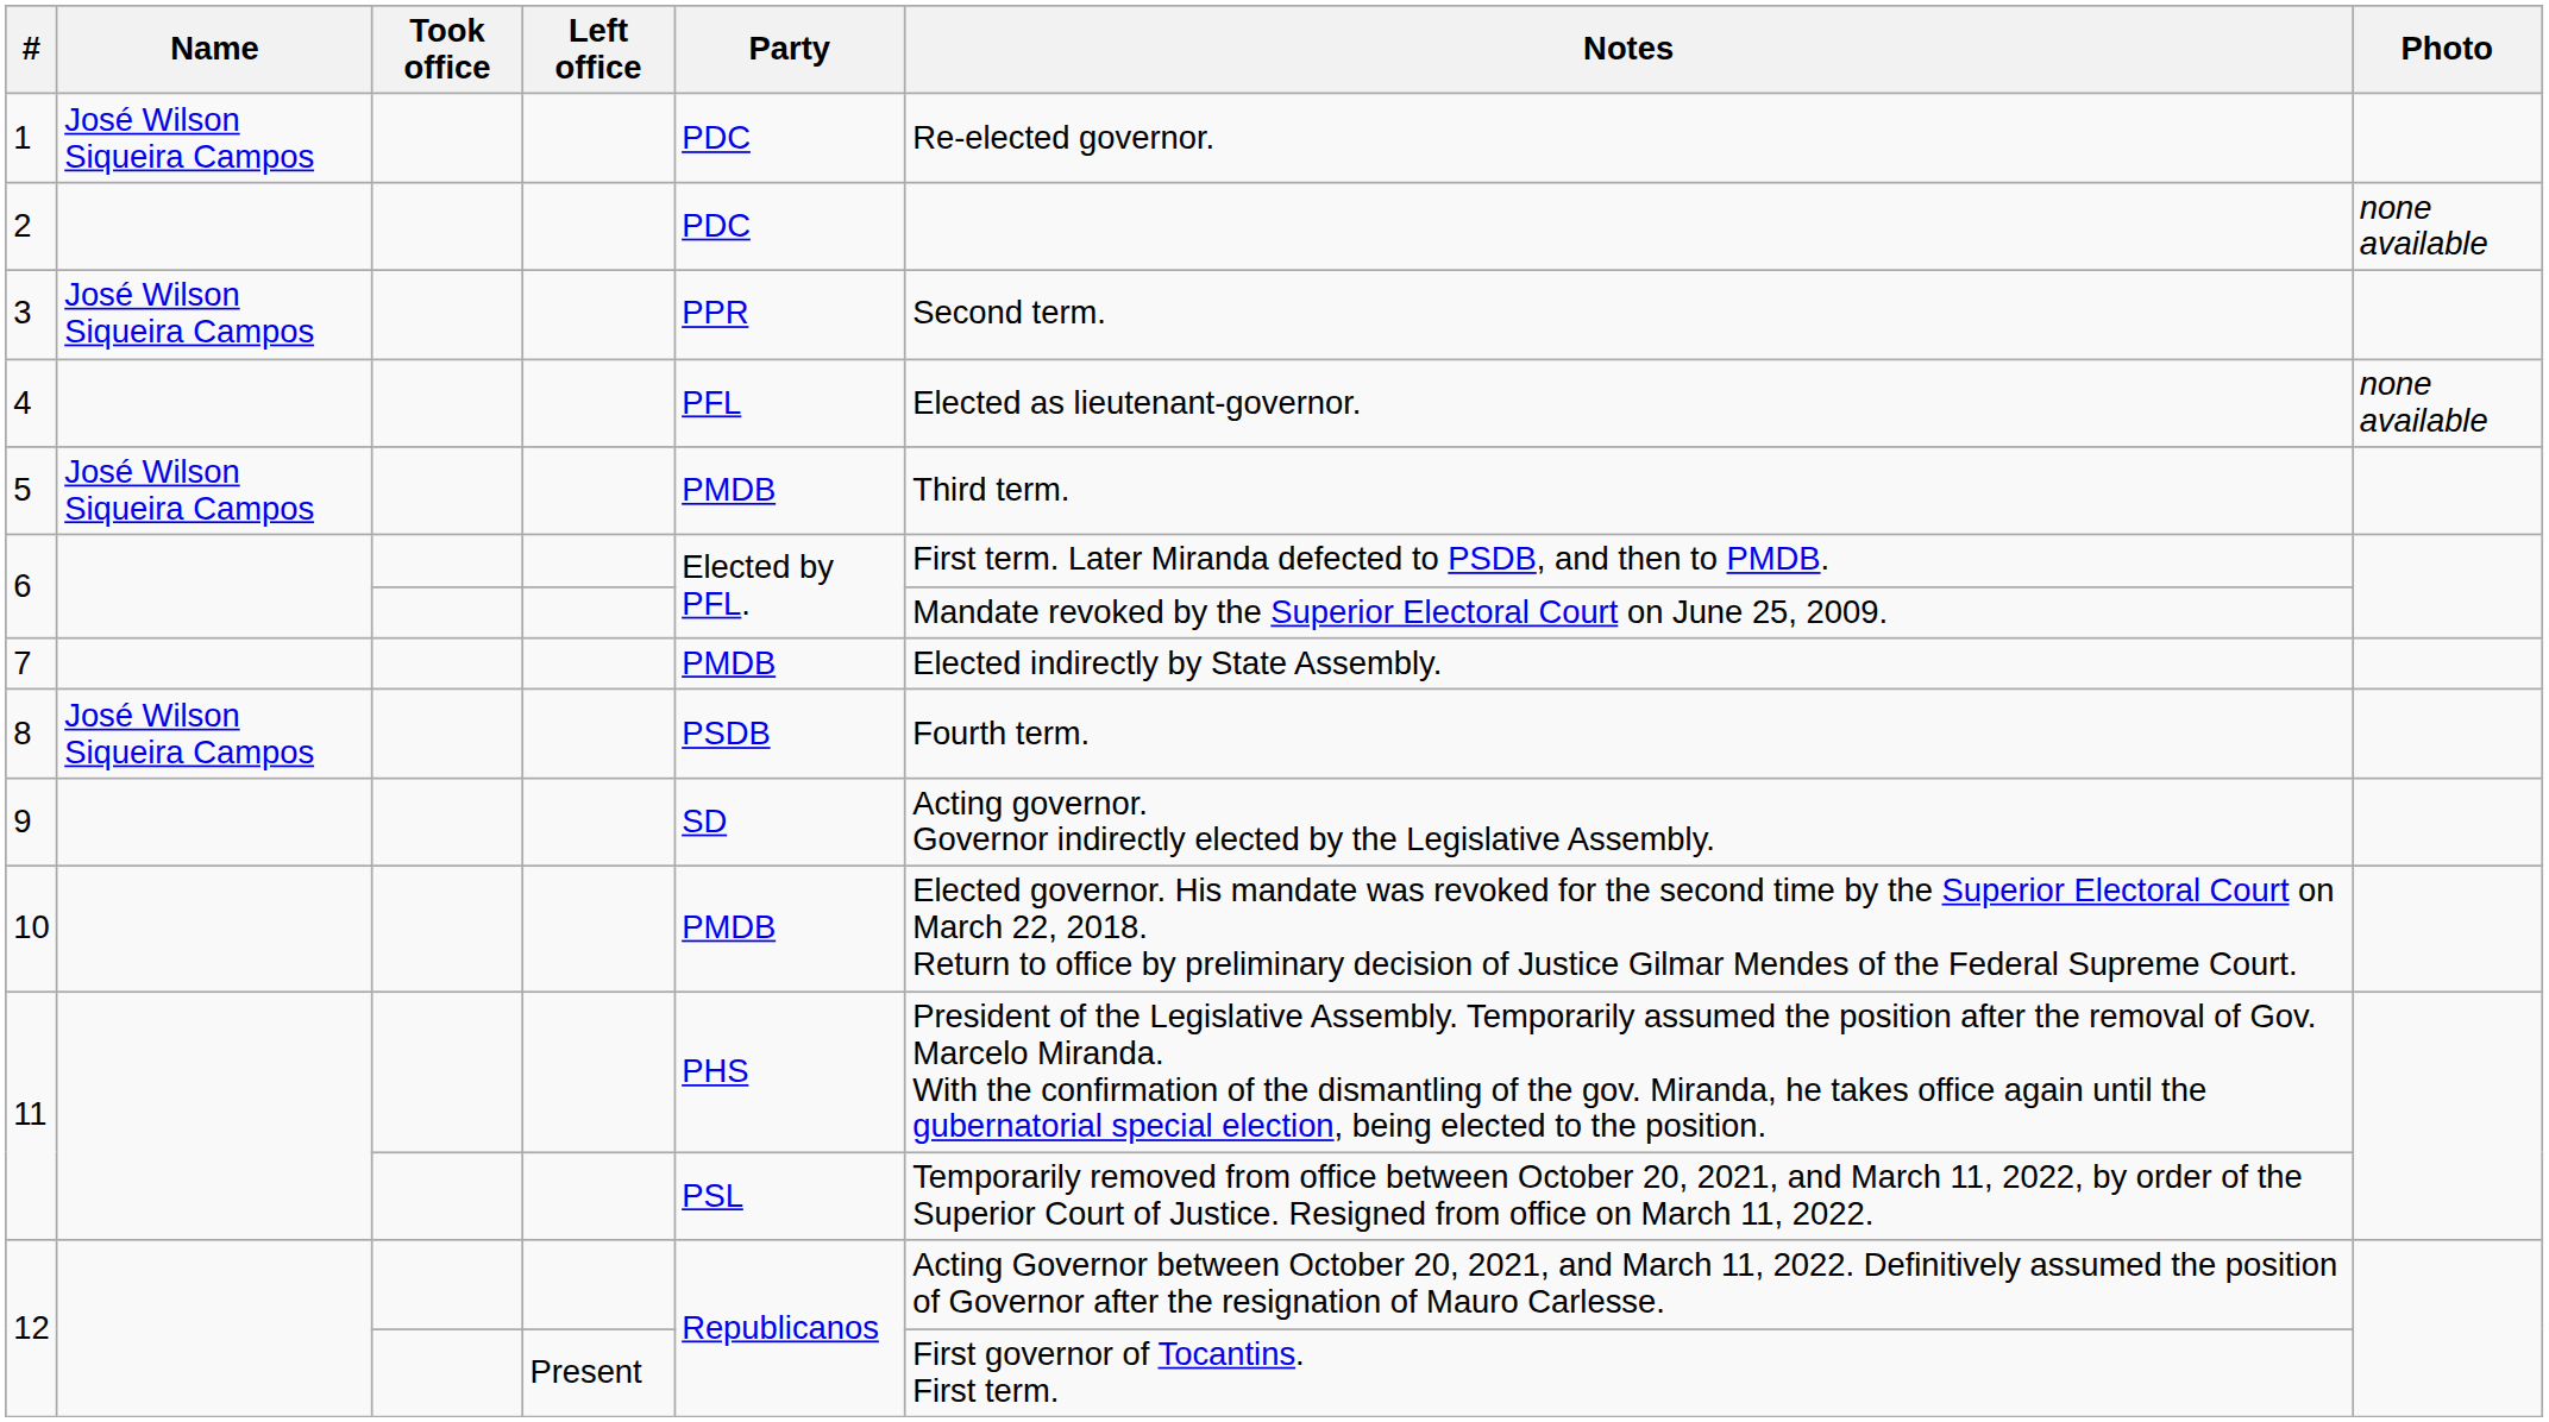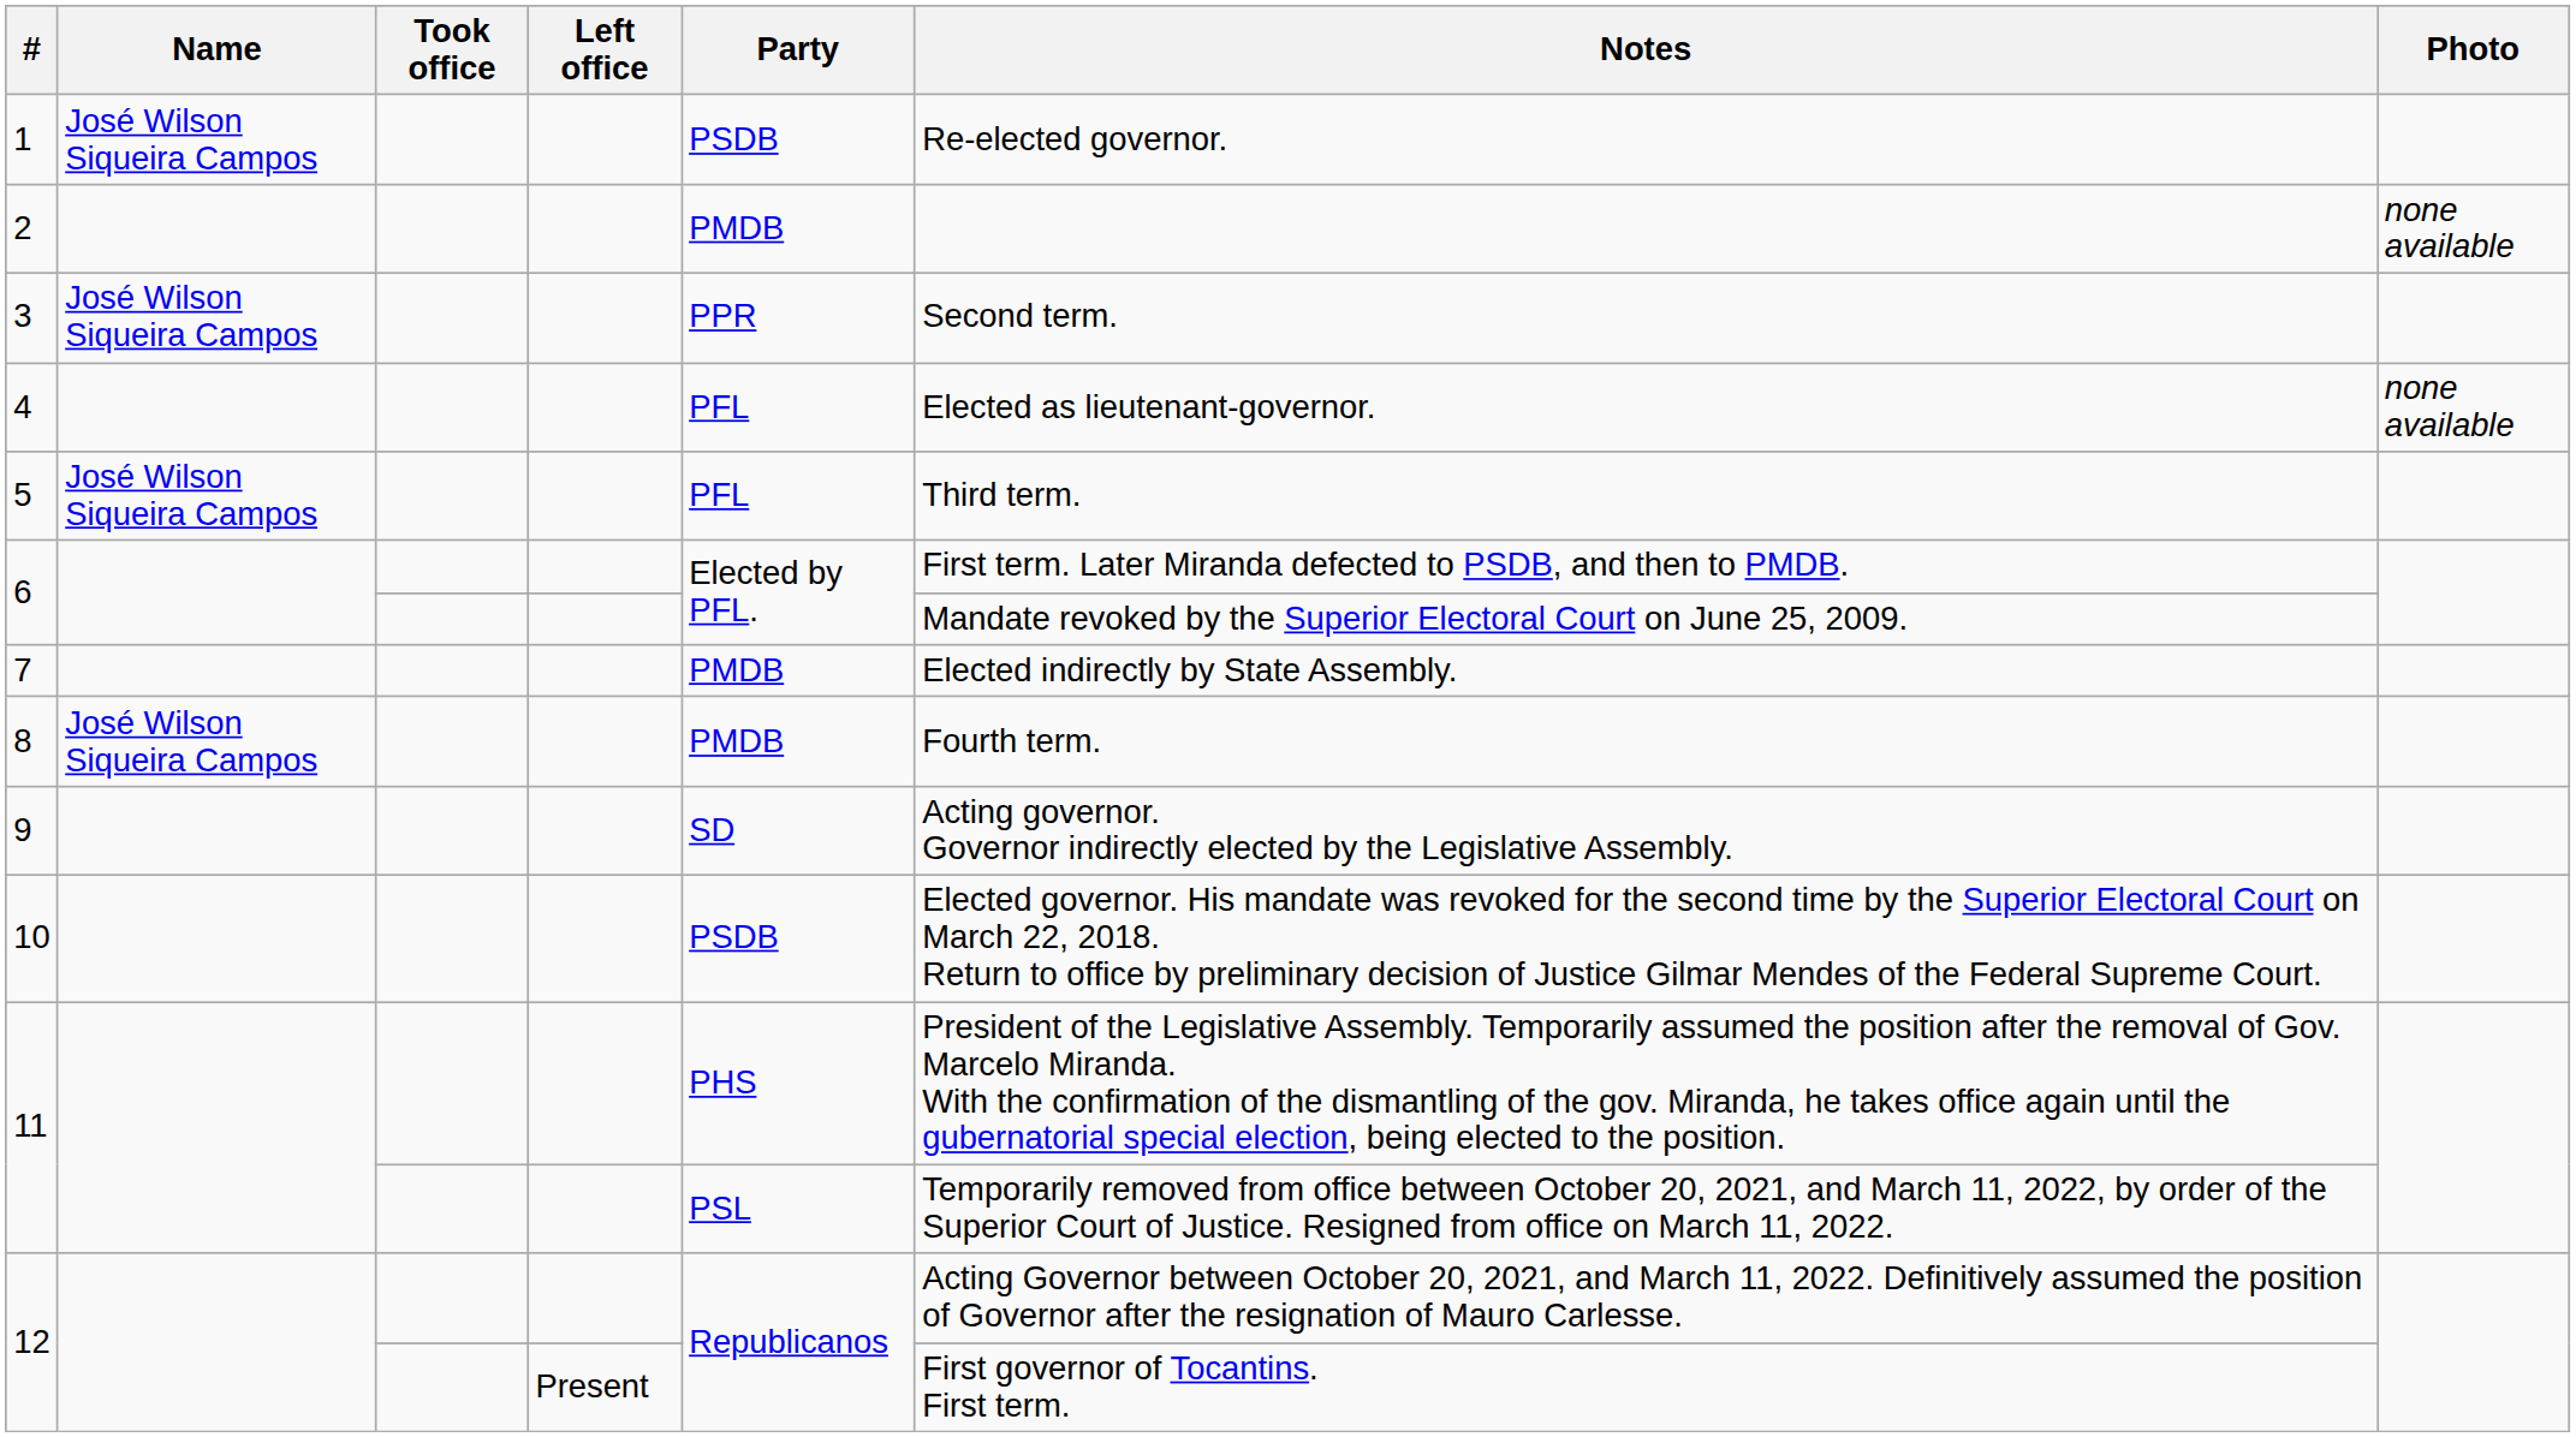1 | Party: PDC -> PSDB
2 | Party: PDC -> PMDB
5 | Party: PMDB -> PFL
8 | Party: PSDB -> PMDB
10 | Party: PMDB -> PSDB
